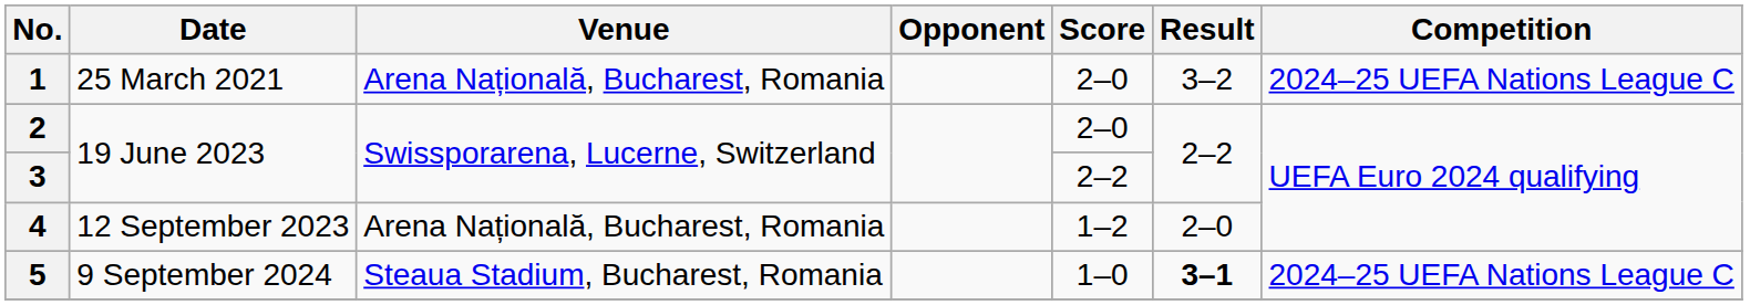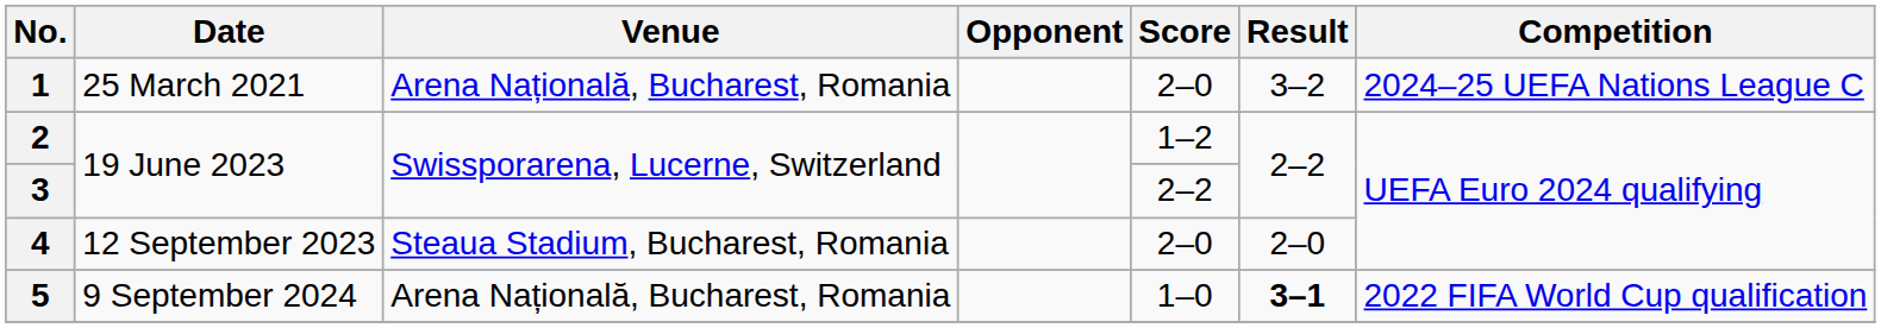2 | Score: 2–0 -> 1–2
4 | Venue: Arena Națională, Bucharest, Romania -> Steaua Stadium, Bucharest, Romania
4 | Score: 1–2 -> 2–0
5 | Venue: Steaua Stadium, Bucharest, Romania -> Arena Națională, Bucharest, Romania
5 | Competition: 2024–25 UEFA Nations League C -> 2022 FIFA World Cup qualification
